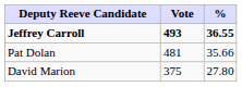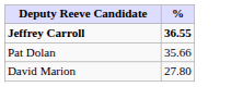- column: Vote | 493 | 481 | 375
